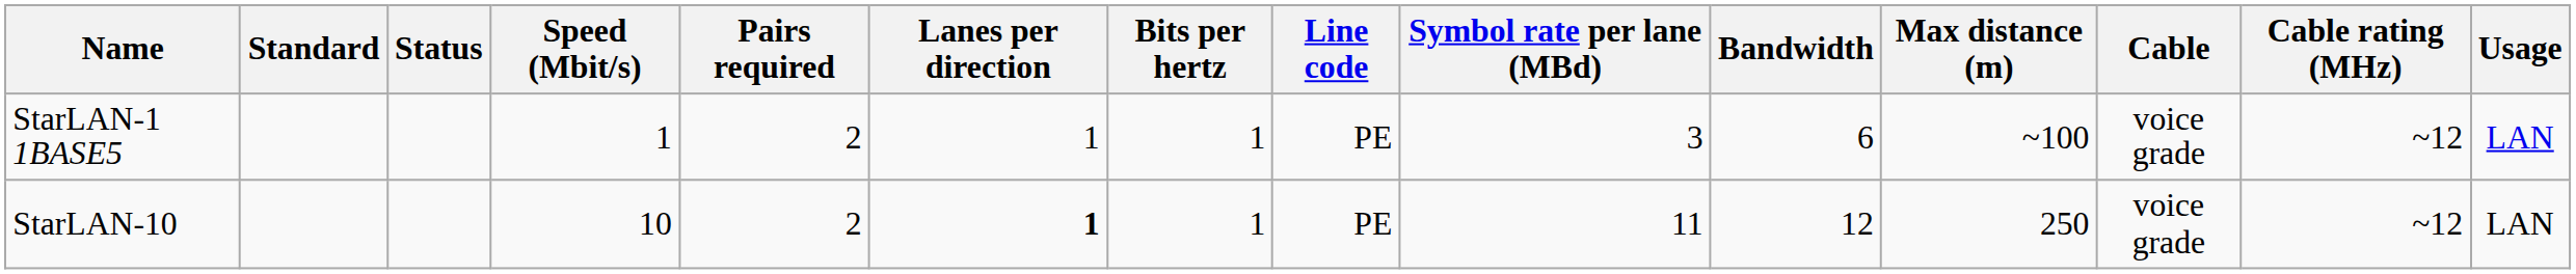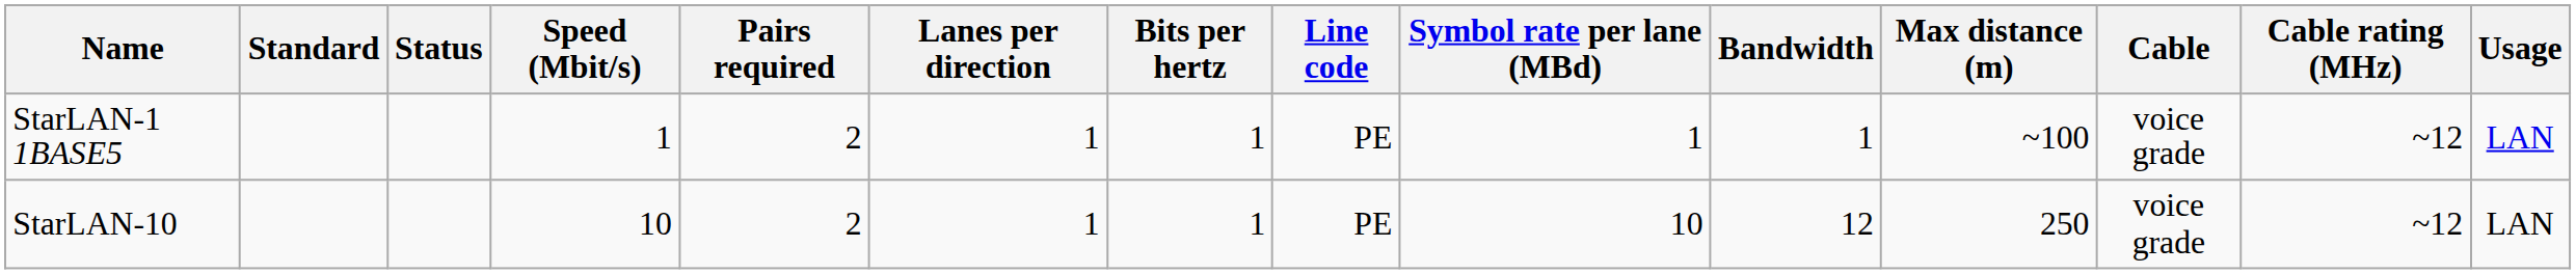StarLAN-1 1BASE5 | Symbol rate per lane (MBd): 3 -> 1
StarLAN-1 1BASE5 | Bandwidth: 6 -> 1
StarLAN-10 | Lanes per direction: bold -> normal
StarLAN-10 | Symbol rate per lane (MBd): 11 -> 10
